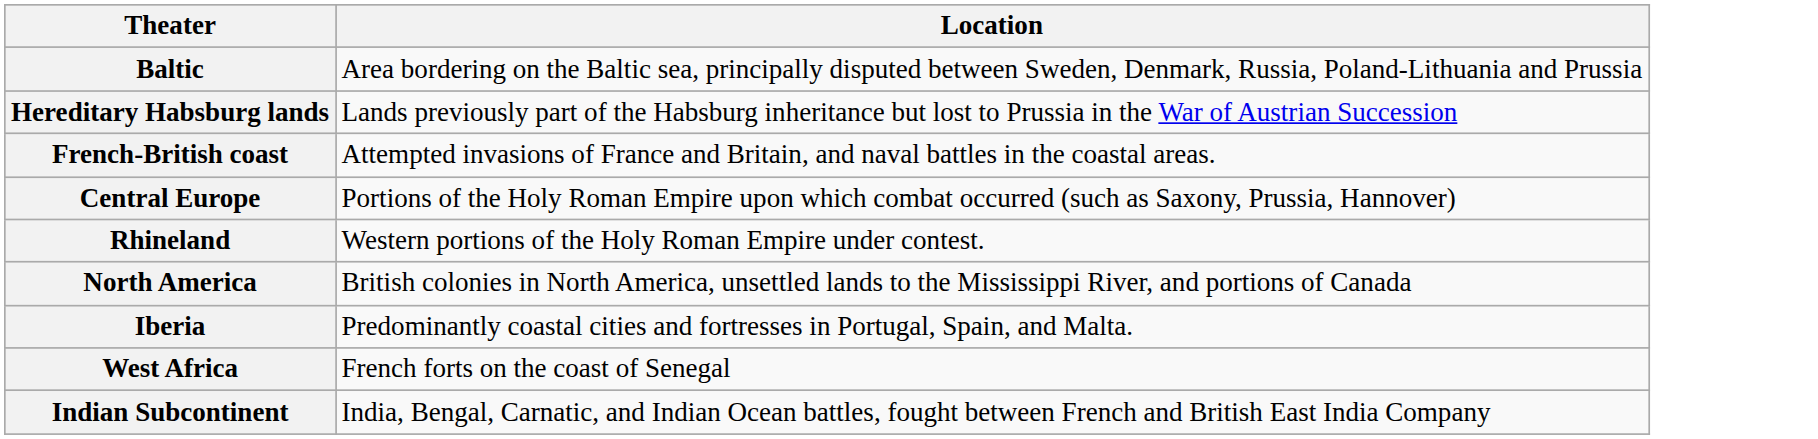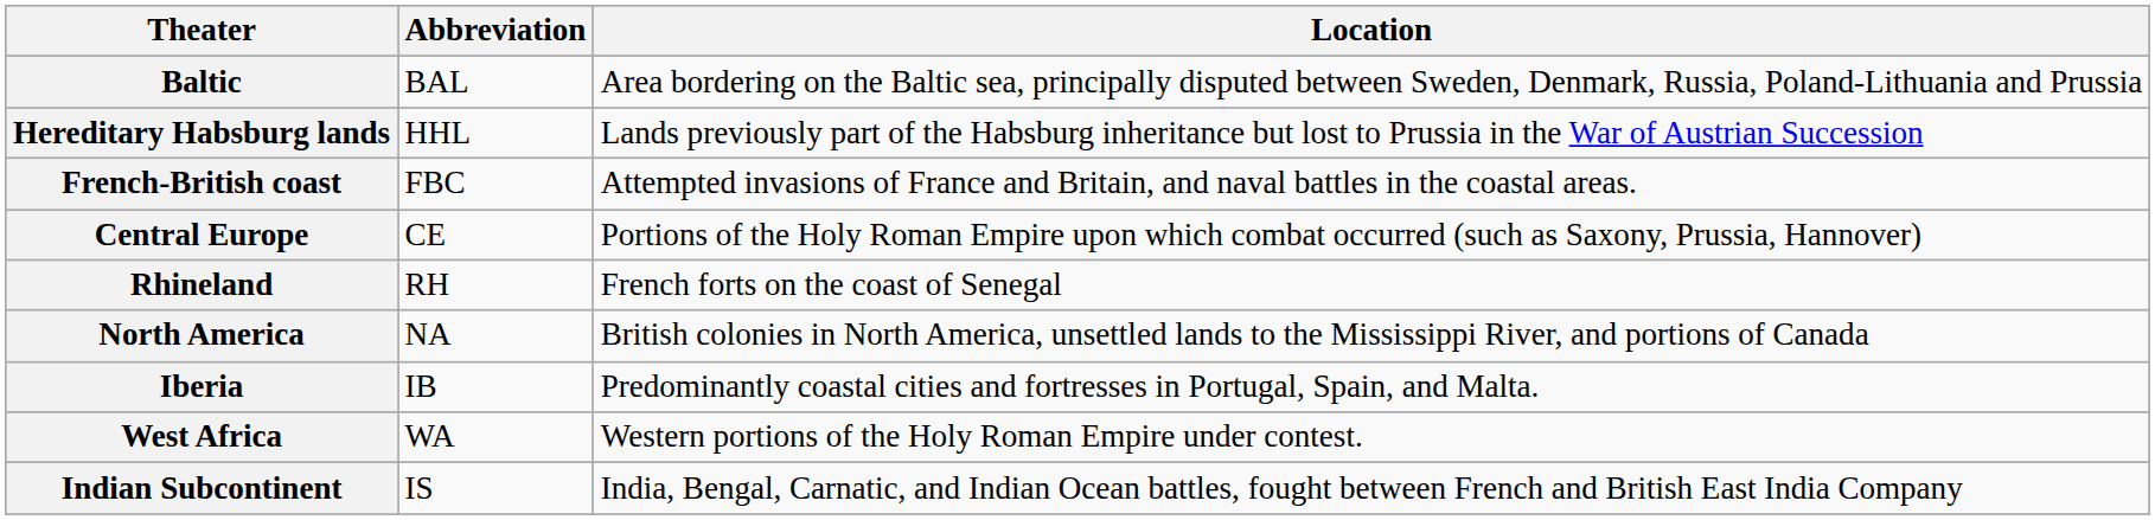+ column: Abbreviation | BAL | HHL | FBC | CE | RH | NA | IB | WA | IS
Rhineland | Location: Western portions of the Holy Roman Empire under contest. -> French forts on the coast of Senegal
West Africa | Location: French forts on the coast of Senegal -> Western portions of the Holy Roman Empire under contest.
